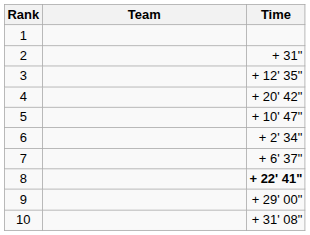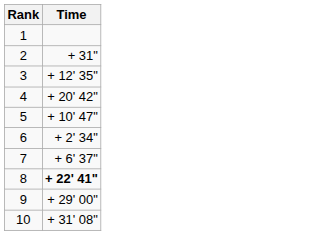- column: Team
